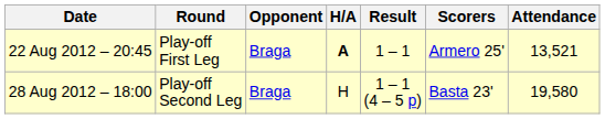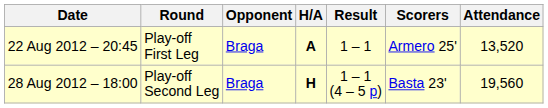22 Aug 2012 – 20:45 | Attendance: 13,521 -> 13,520
28 Aug 2012 – 18:00 | H/A: normal -> bold
28 Aug 2012 – 18:00 | Attendance: 19,580 -> 19,560
